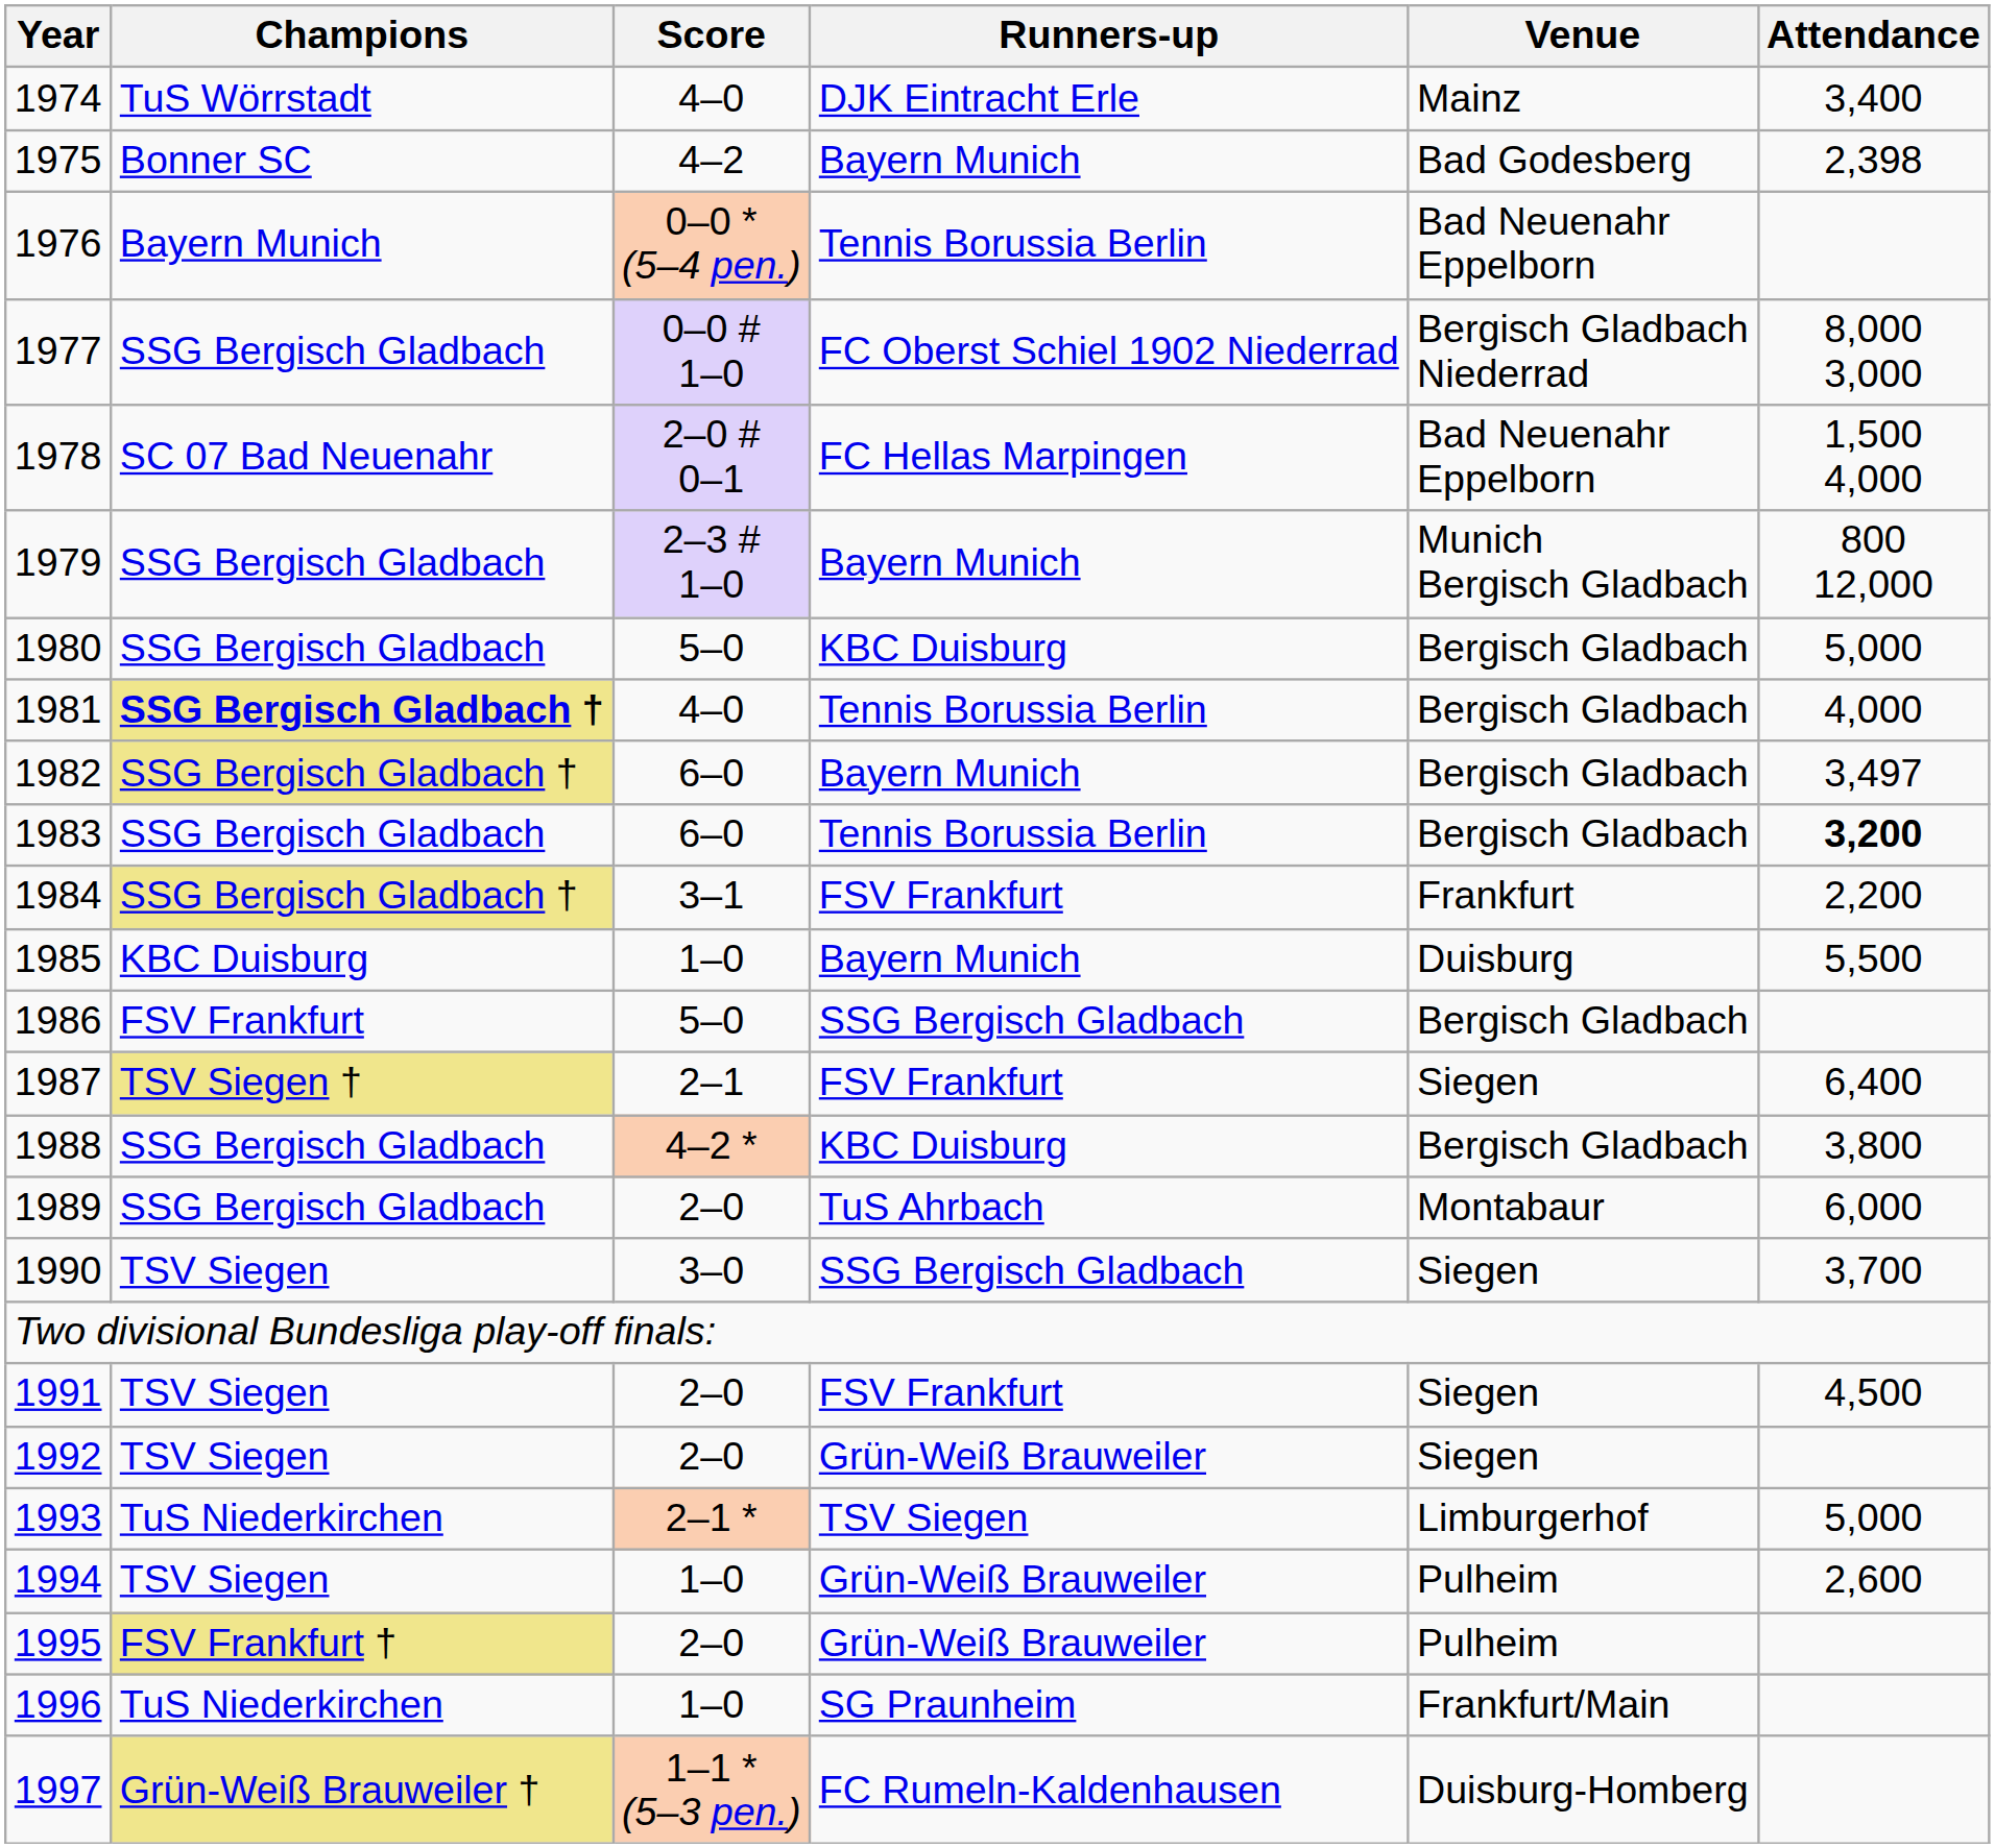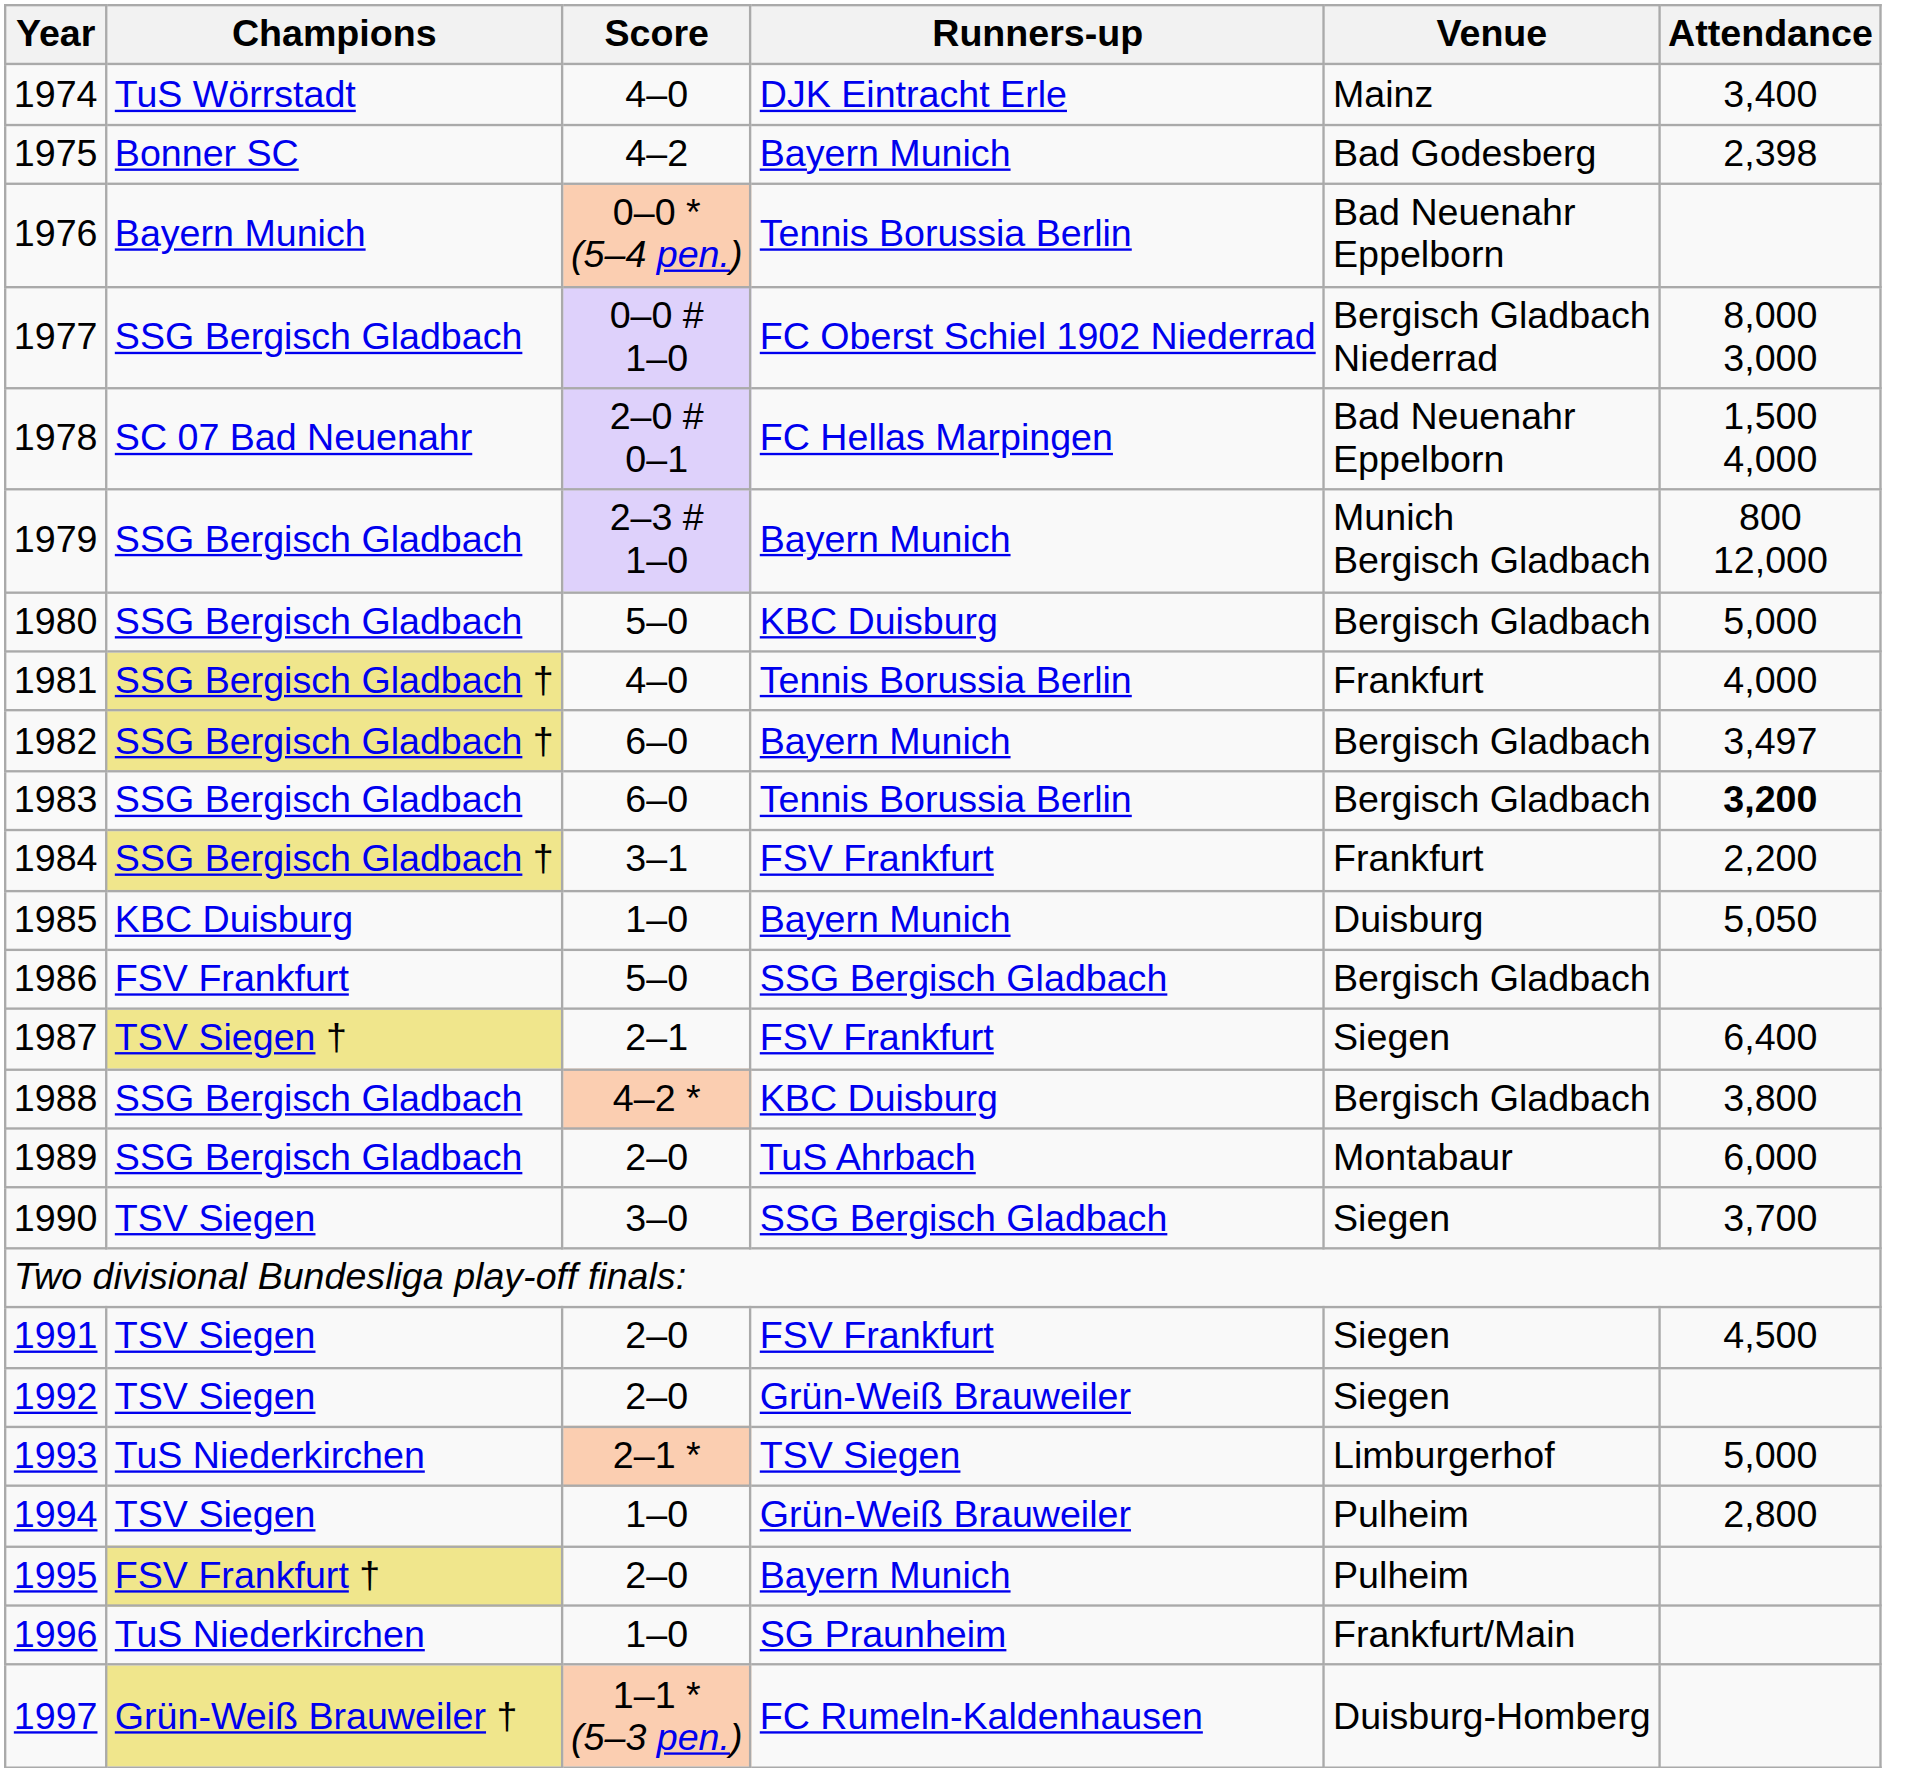1981 | Champions: bold -> normal
1981 | Venue: Bergisch Gladbach -> Frankfurt
1985 | Attendance: 5,500 -> 5,050
1994 | Attendance: 2,600 -> 2,800
1995 | Runners-up: Grün-Weiß Brauweiler -> Bayern Munich
